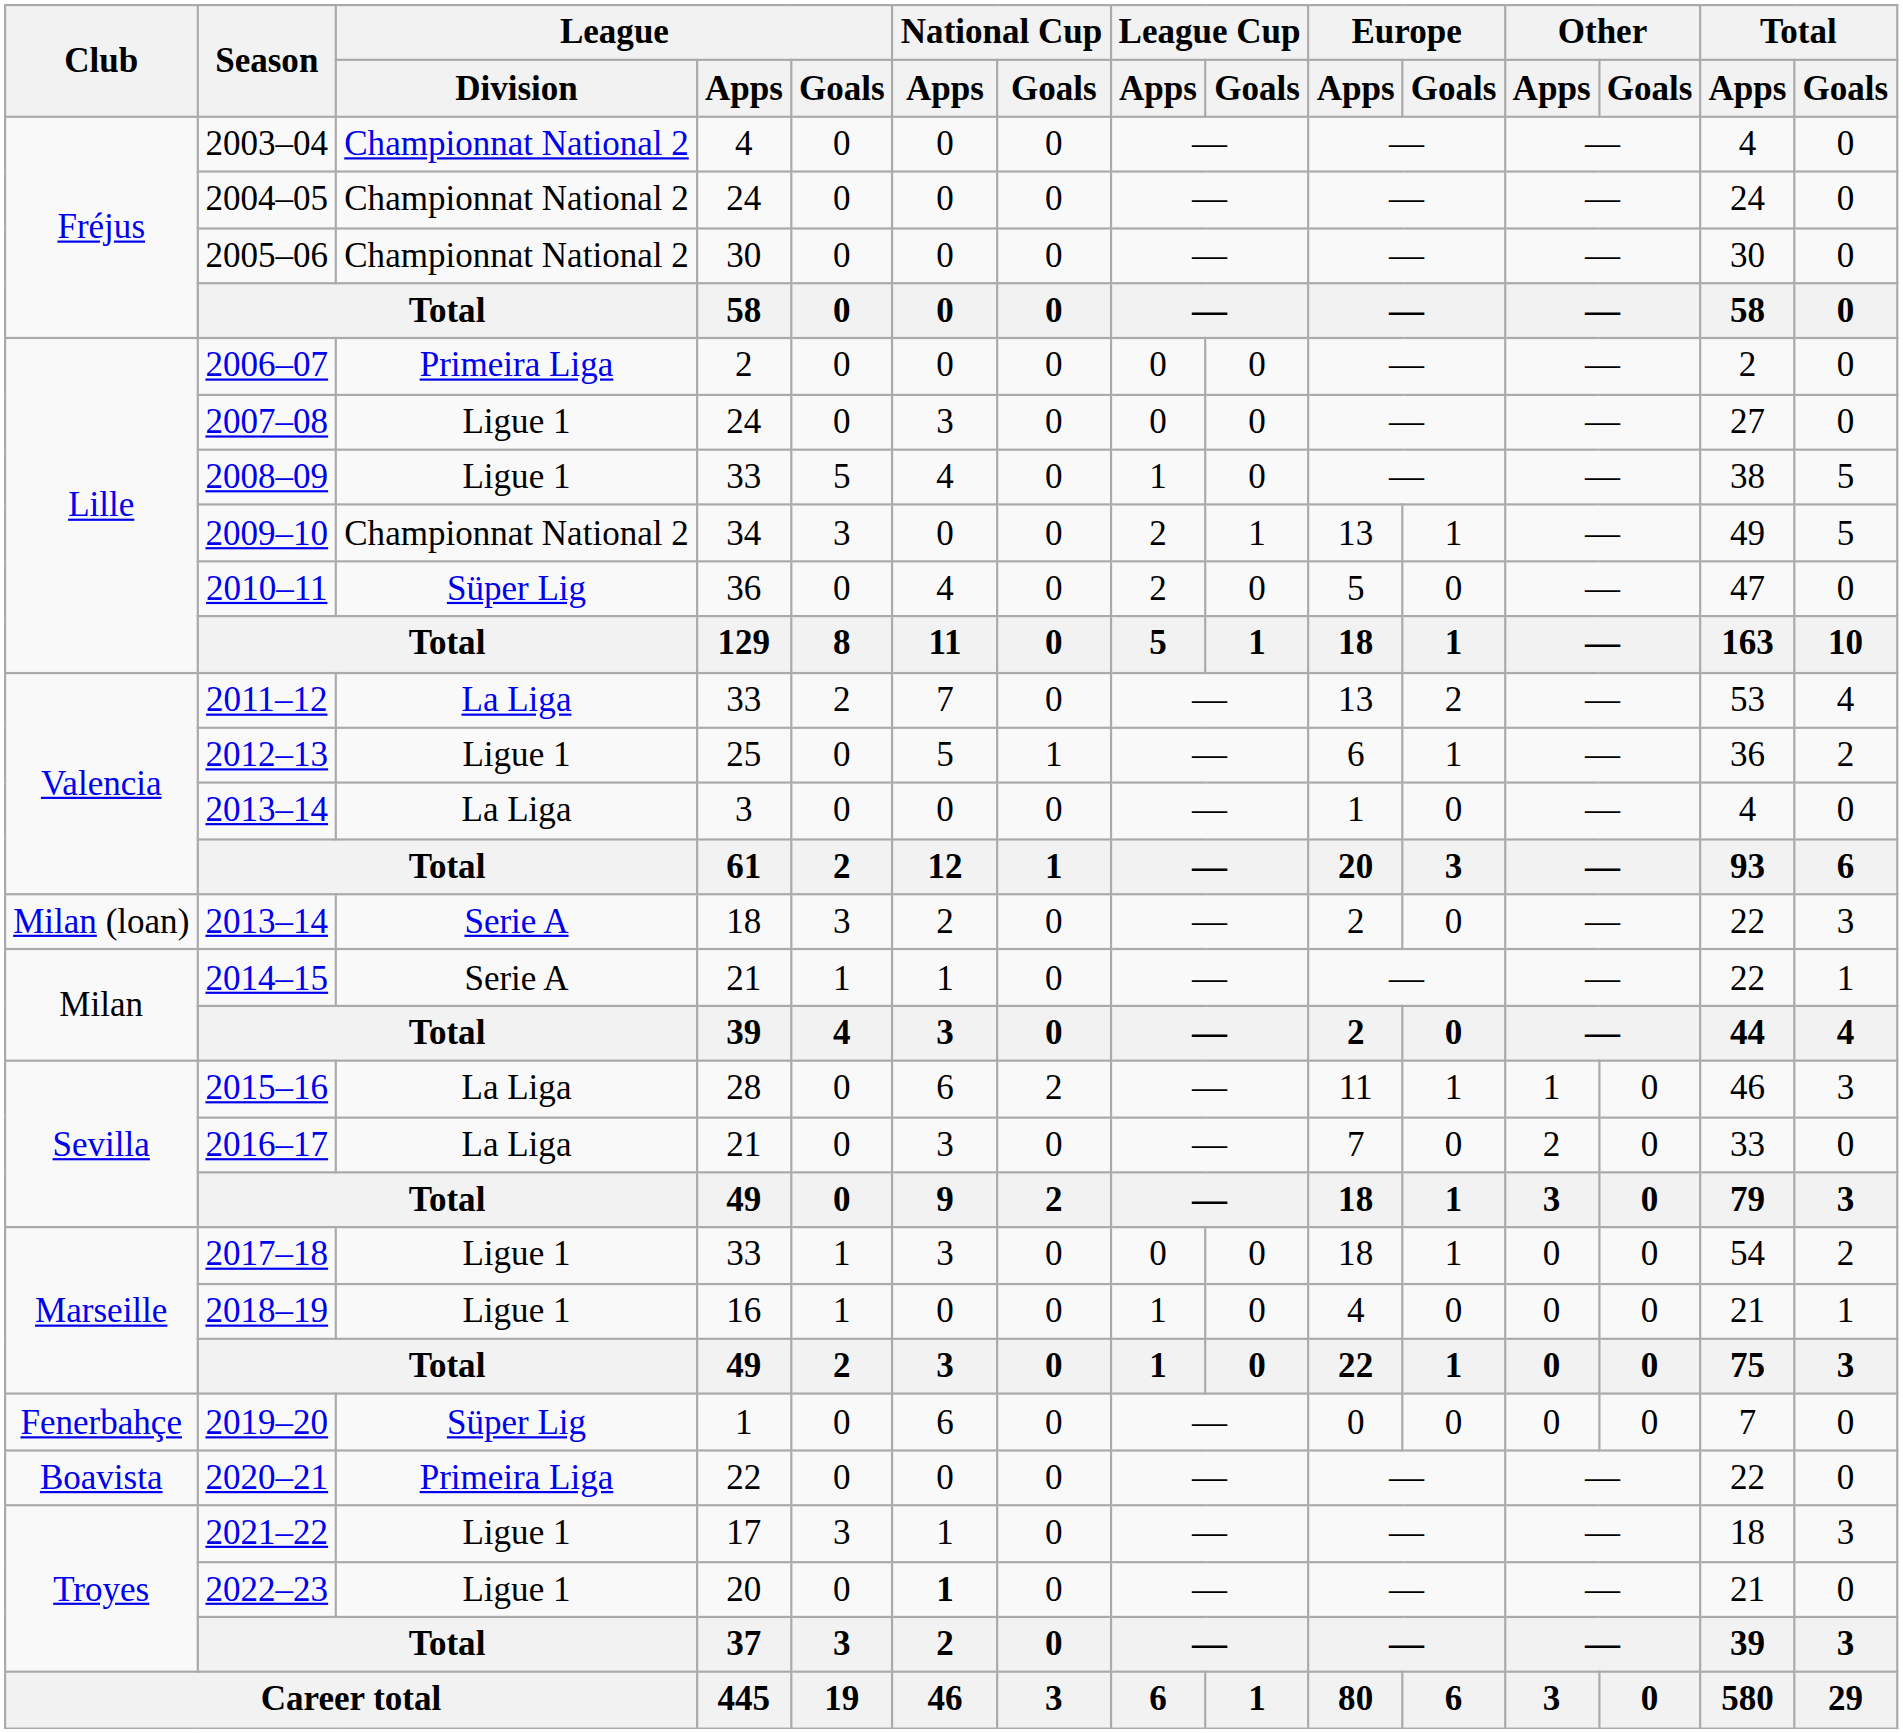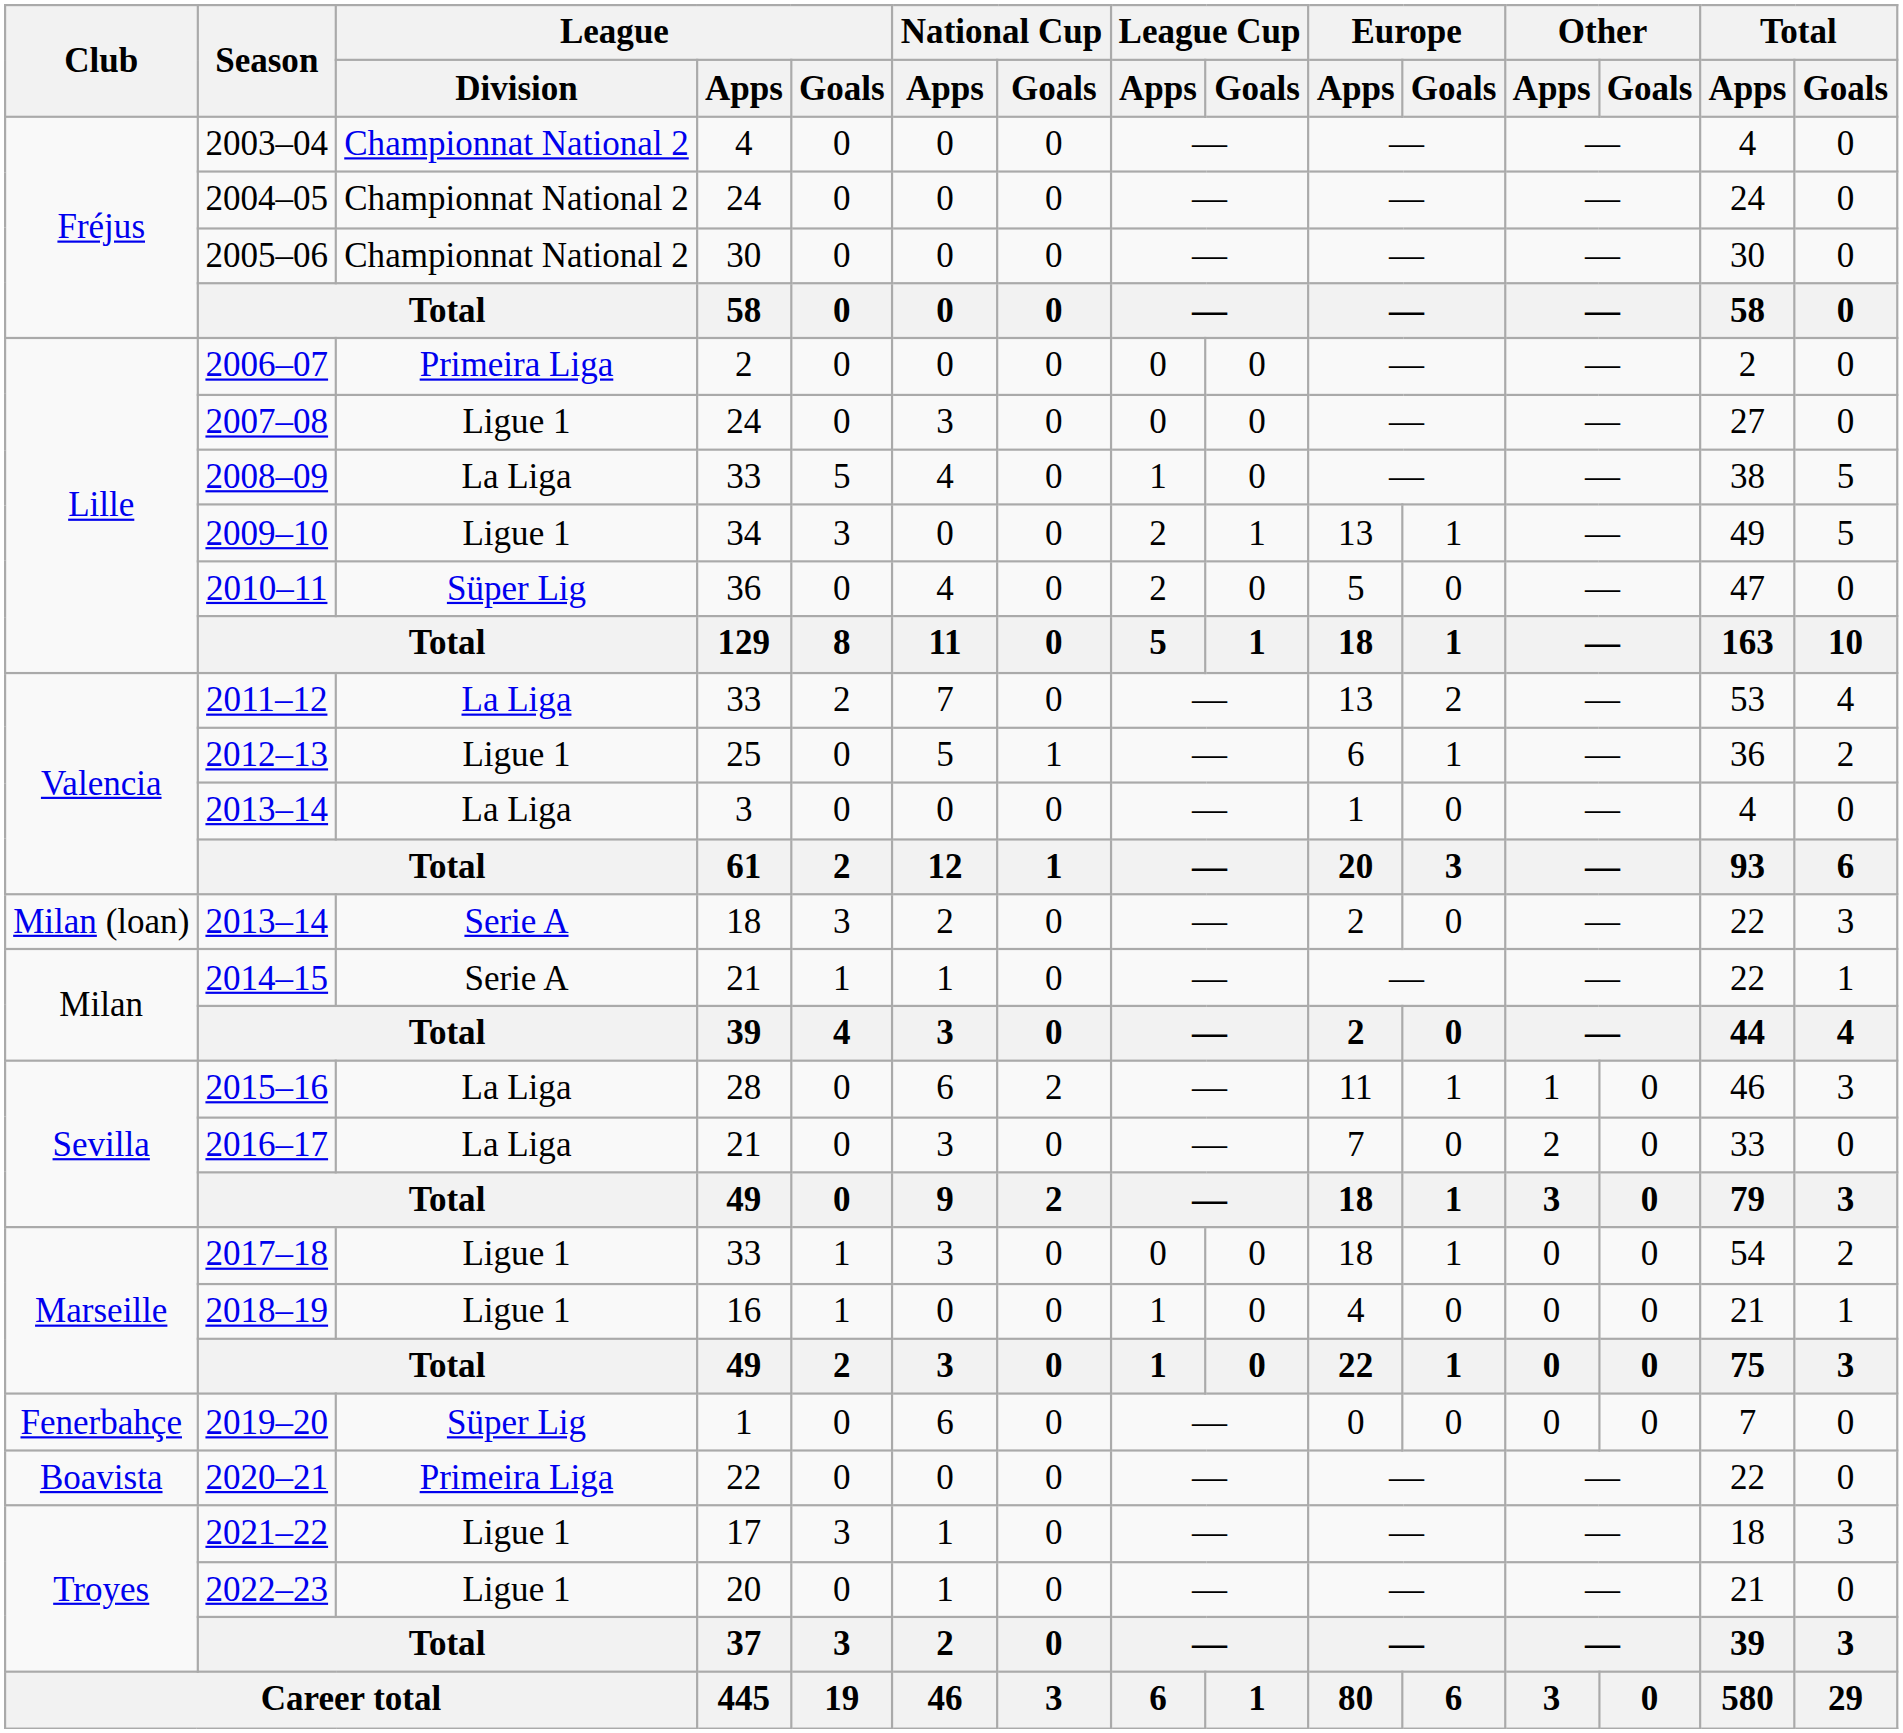2008–09 | League / Division: Ligue 1 -> La Liga
2009–10 | League / Division: Championnat National 2 -> Ligue 1
2022–23 | National Cup / Apps: bold -> normal
